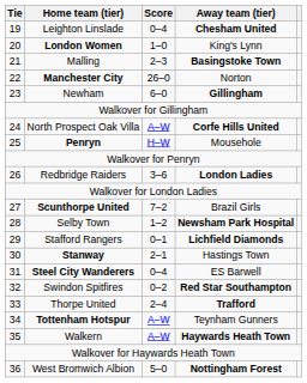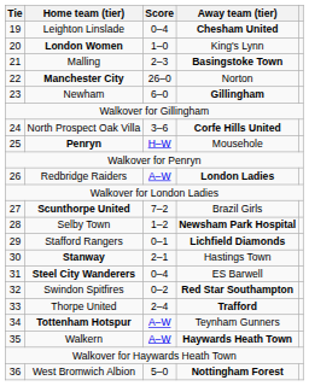North Prospect Oak Villa | Score: A–W -> 3–6
Redbridge Raiders | Score: 3–6 -> A–W
